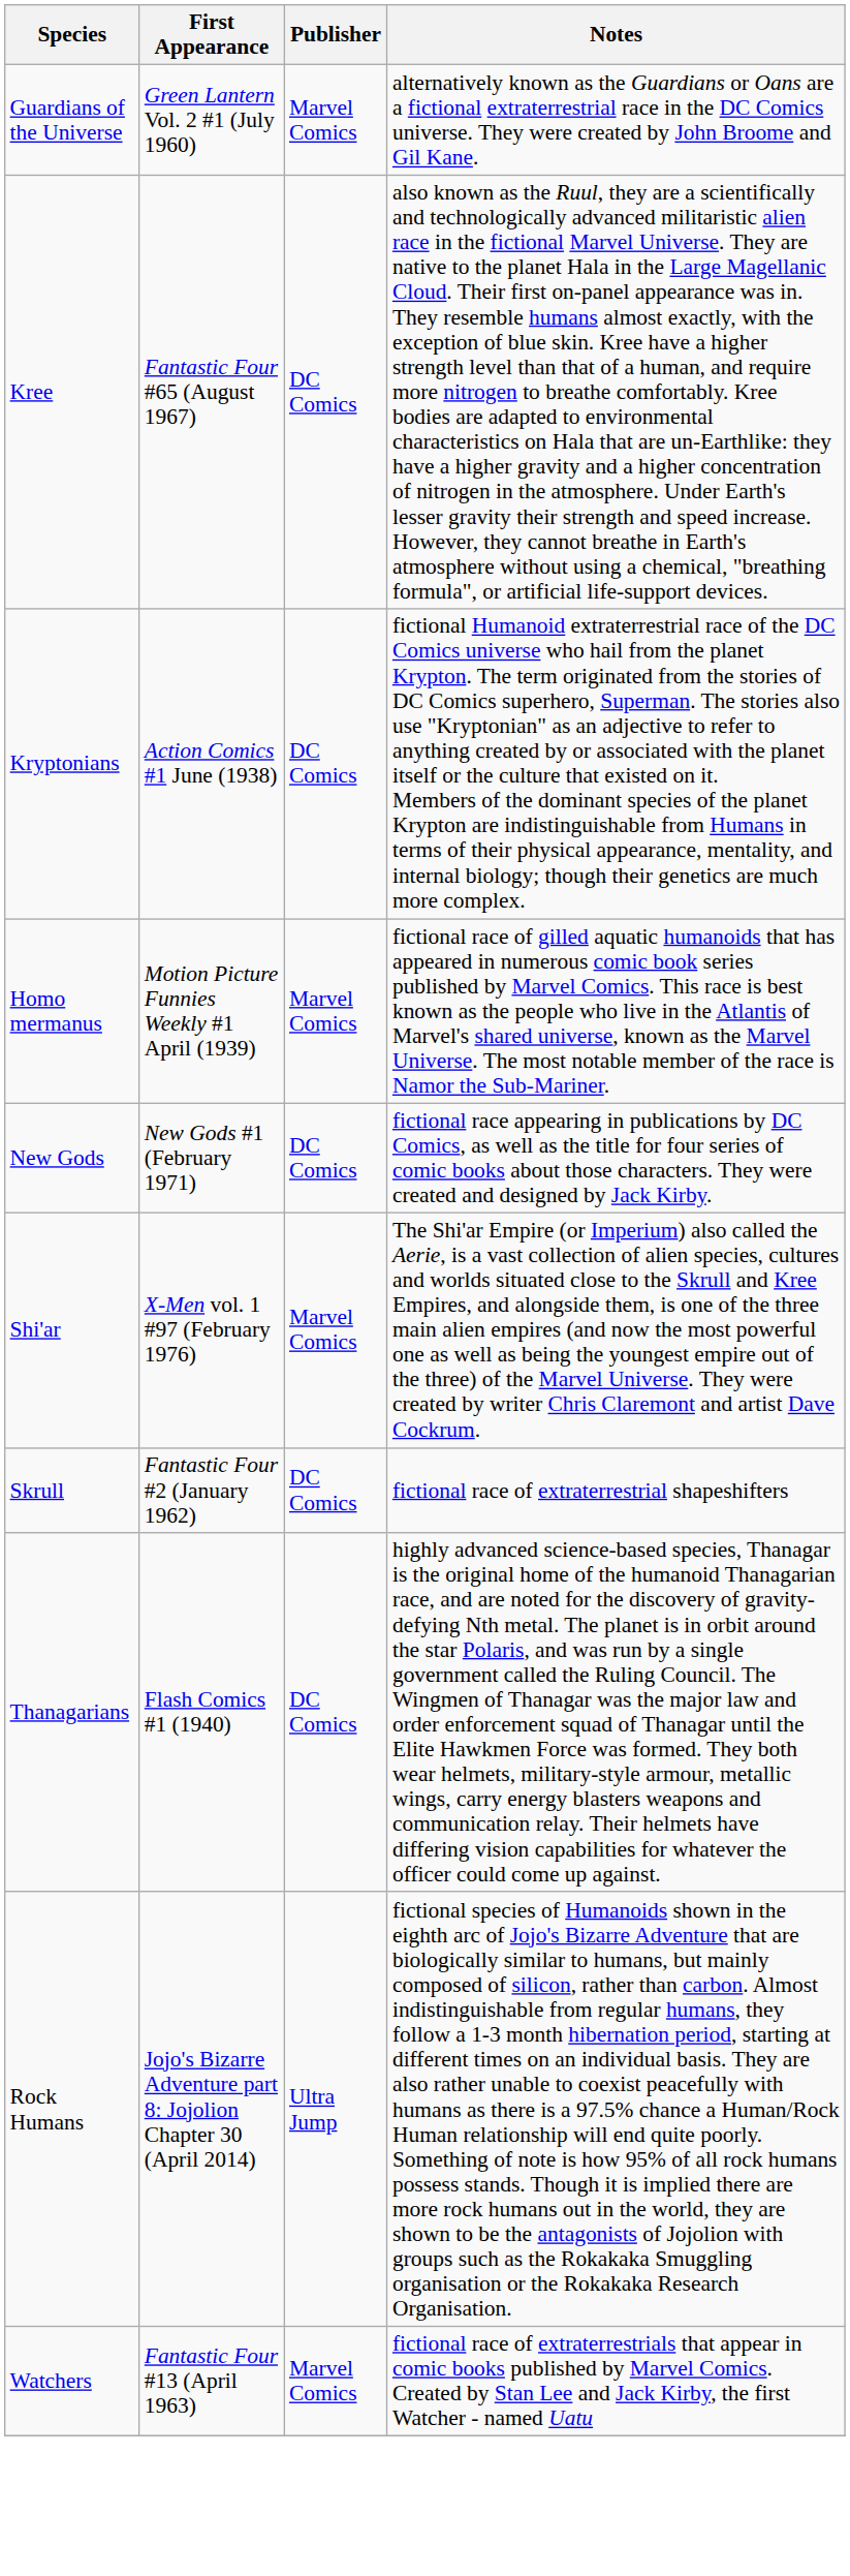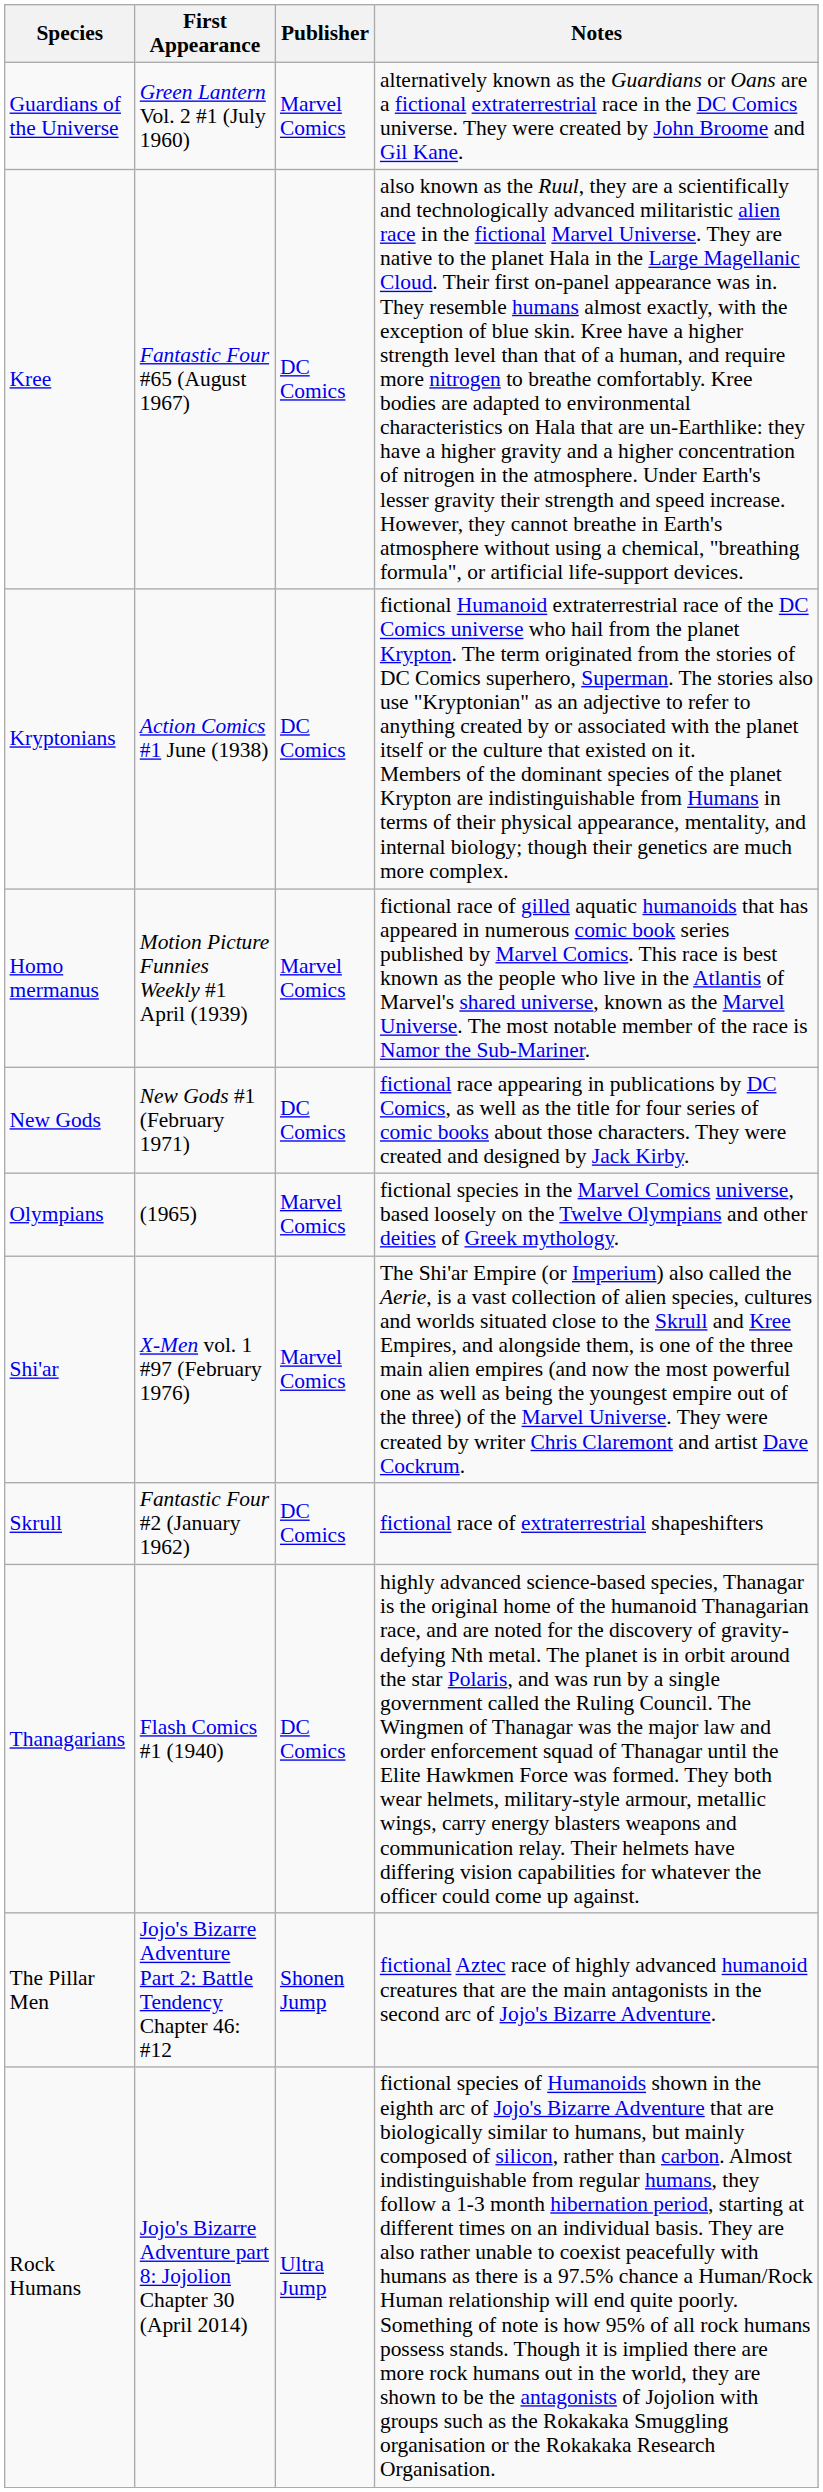+ row: Olympians | (1965) | Marvel Comics | fictional species in the Marvel Comics universe, based loosely on the Twelve Olympians and other deities of Greek mythology.
+ row: The Pillar Men | Jojo's Bizarre Adventure Part 2: Battle Tendency Chapter 46: #12 | Shonen Jump | fictional Aztec race of highly advanced humanoid creatures that are the main antagonists in the second arc of Jojo's Bizarre Adventure.
- row: Watchers | Fantastic Four #13 (April 1963) | Marvel Comics | fictional race of extraterrestrials that appear in comic books published by Marvel Comics. Created by Stan Lee and Jack Kirby, the first Watcher - named Uatu
